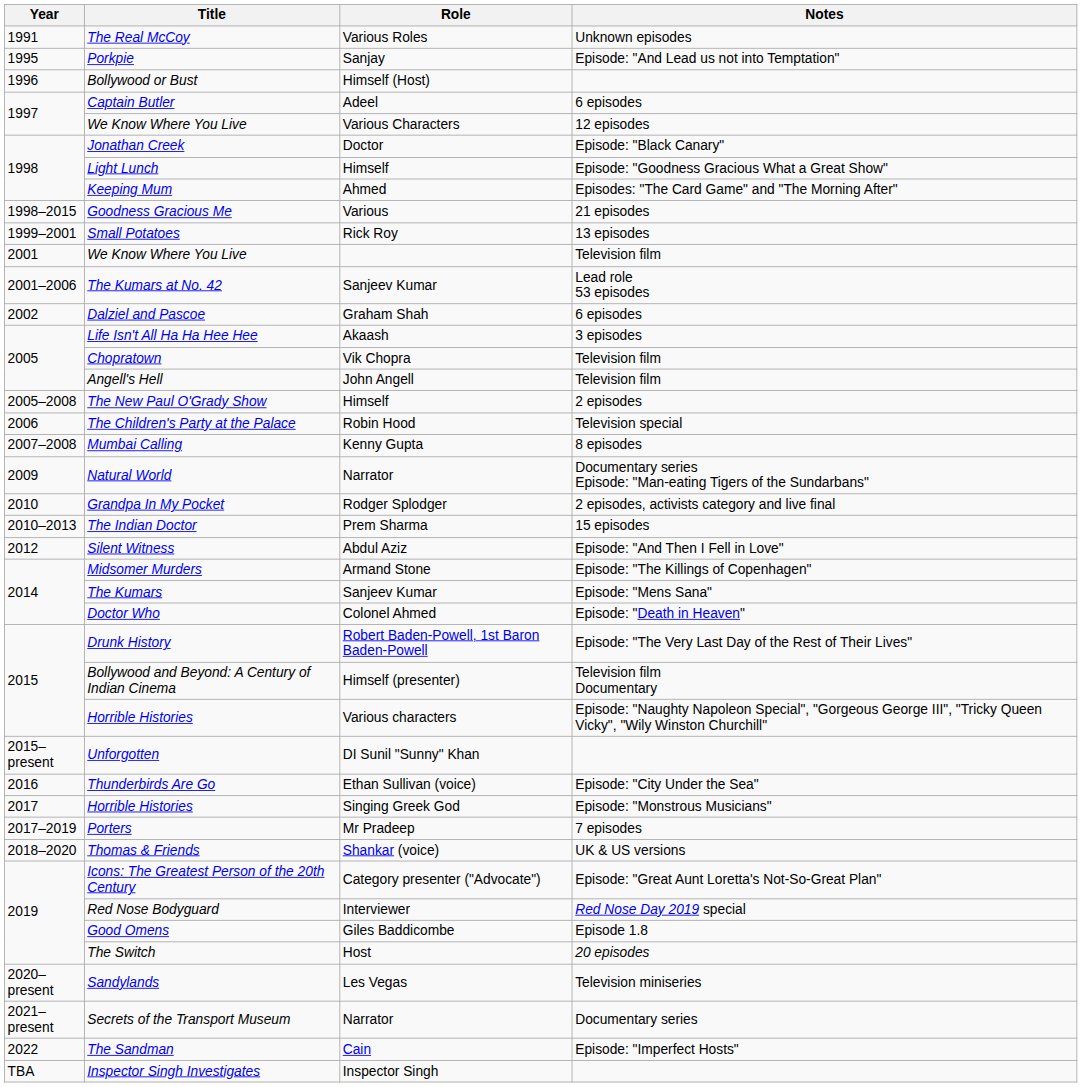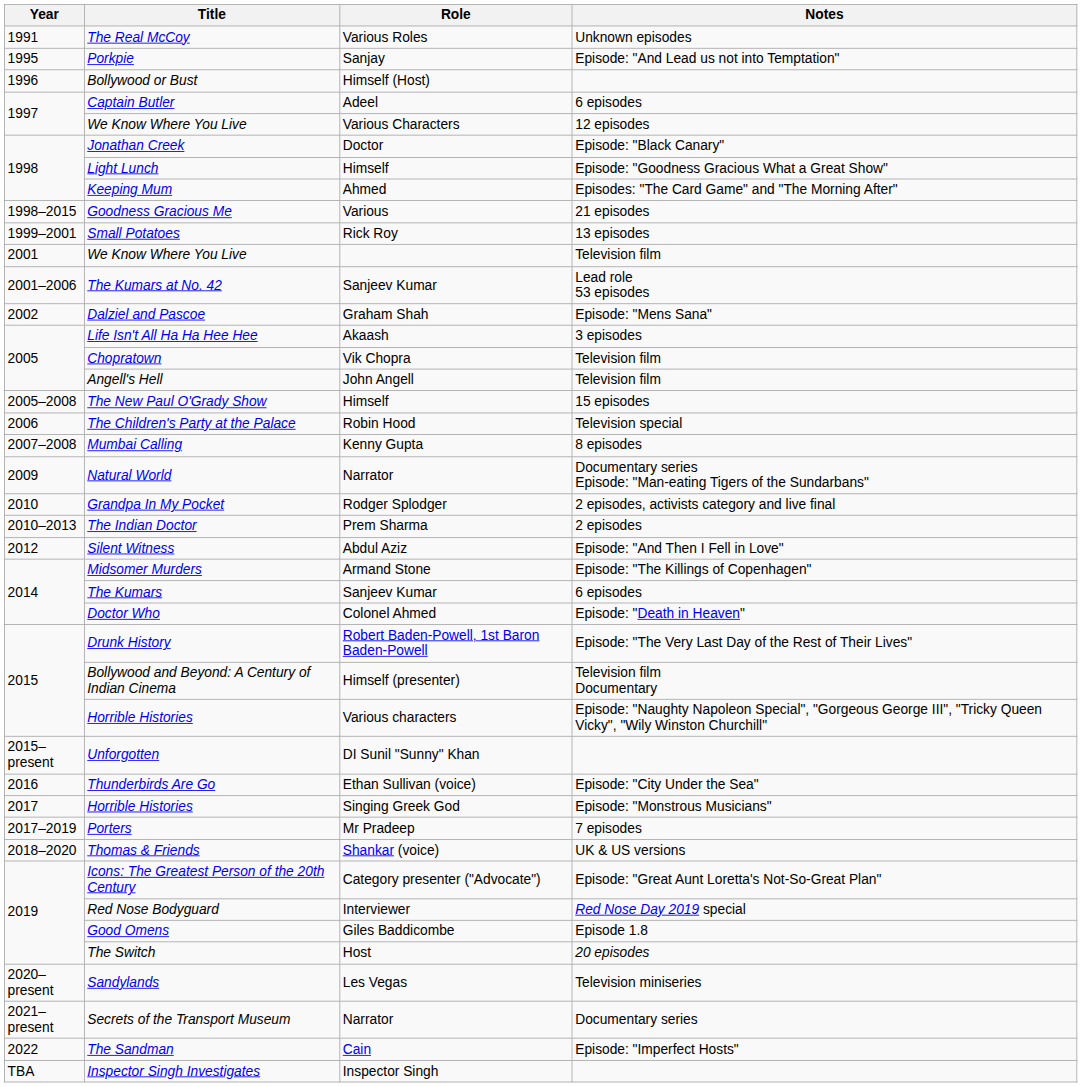Dalziel and Pascoe | Notes: 6 episodes -> Episode: "Mens Sana"
The New Paul O'Grady Show | Notes: 2 episodes -> 15 episodes
The Indian Doctor | Notes: 15 episodes -> 2 episodes
The Kumars | Notes: Episode: "Mens Sana" -> 6 episodes
